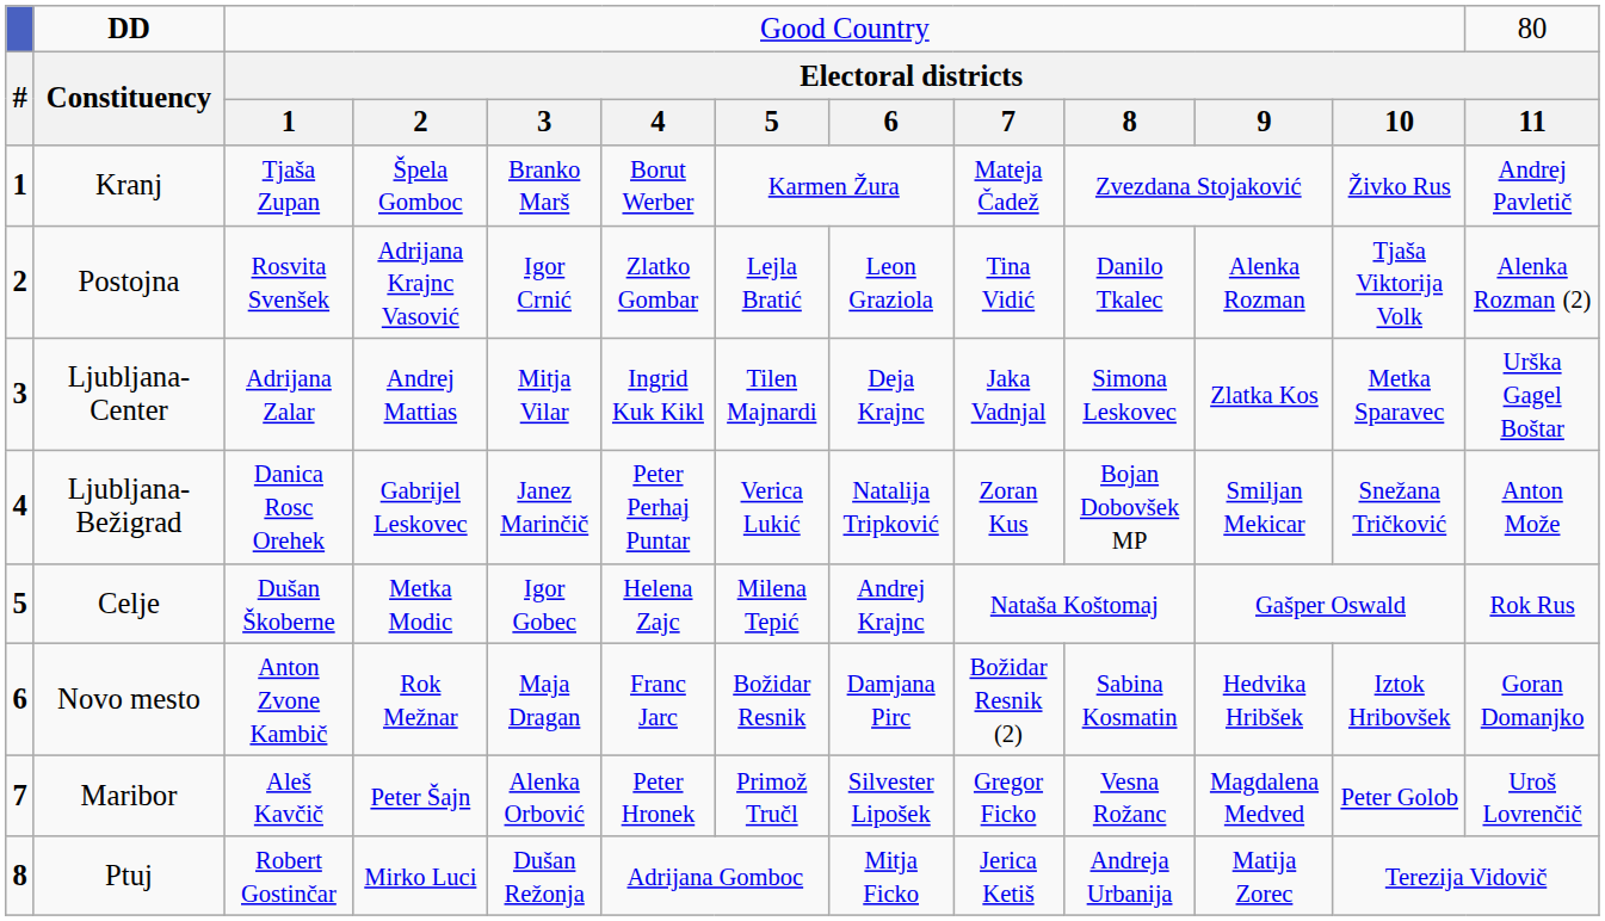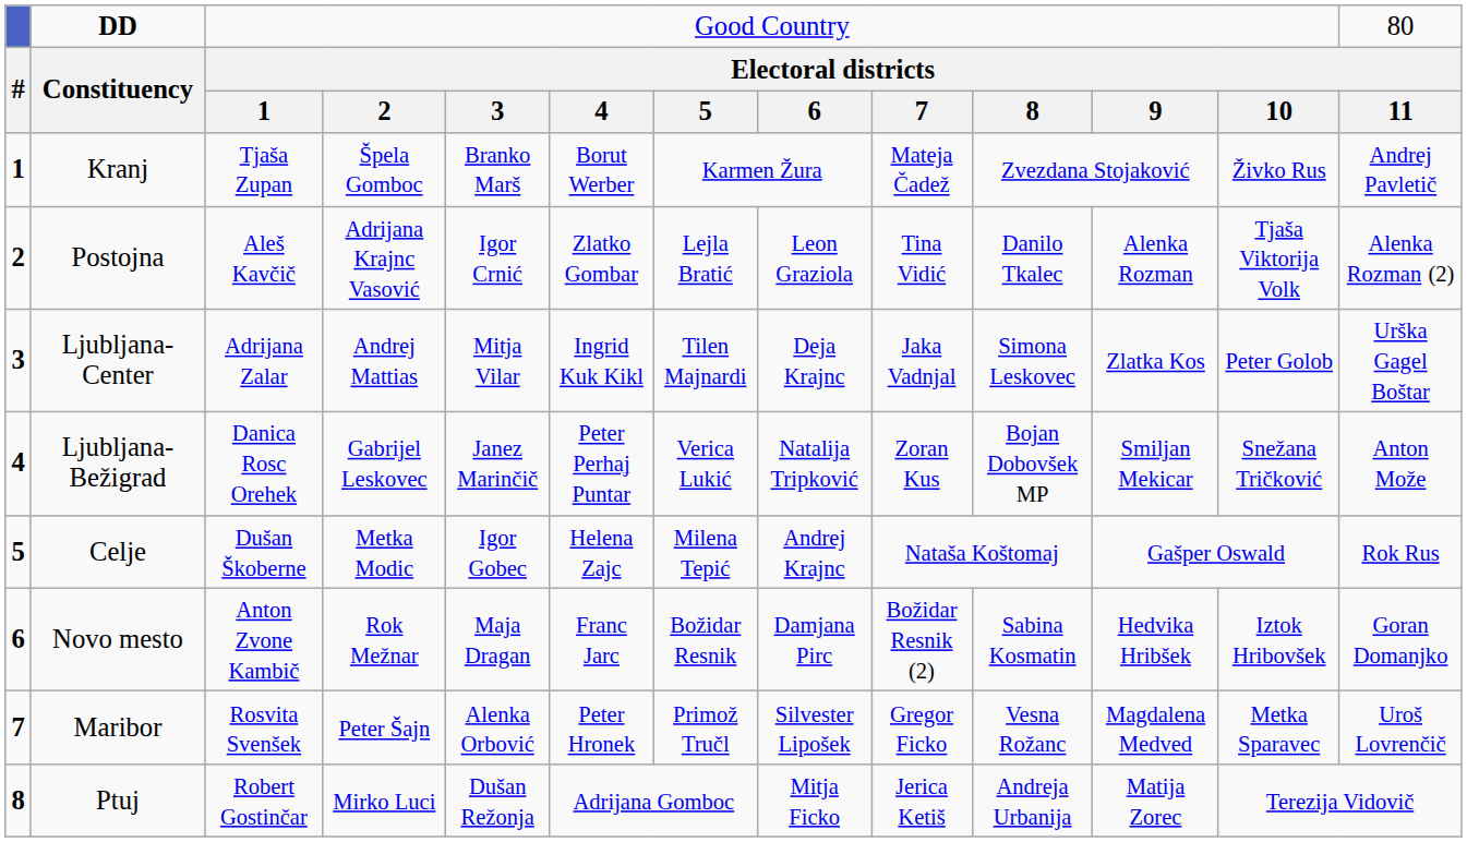Postojna | column 3: Rosvita Svenšek -> Aleš Kavčič
Ljubljana-Center | column 12: Metka Sparavec -> Peter Golob
Maribor | column 3: Aleš Kavčič -> Rosvita Svenšek
Maribor | column 12: Peter Golob -> Metka Sparavec
